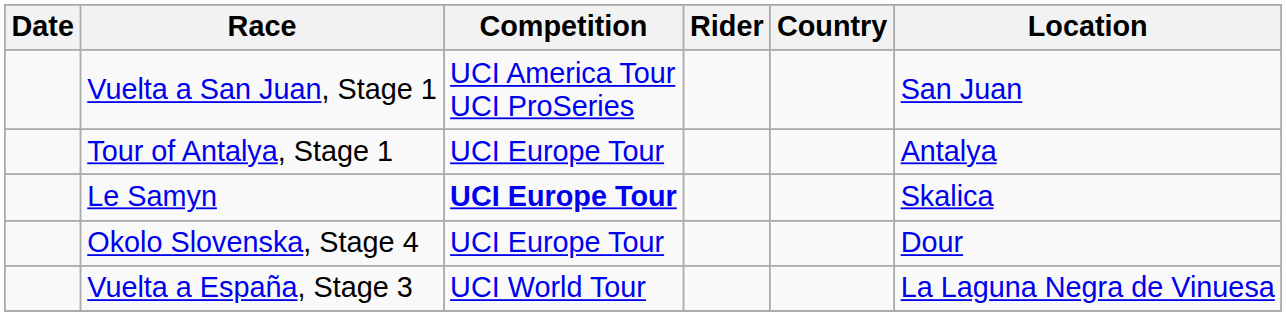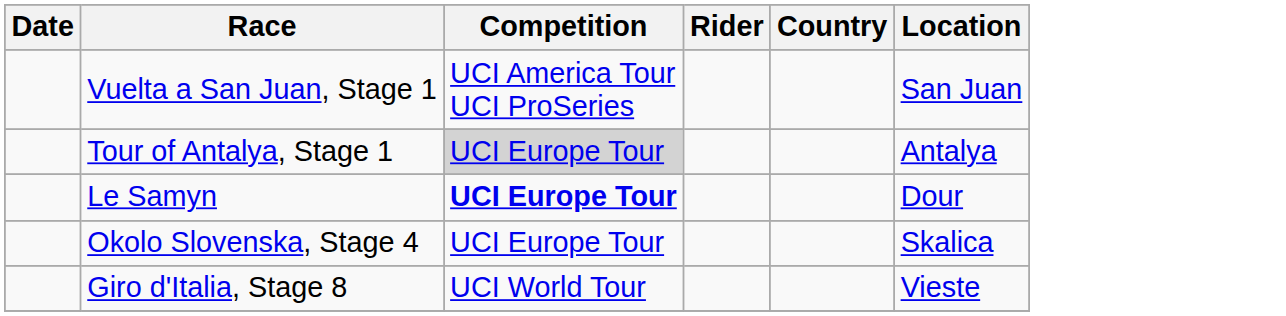Tour of Antalya, Stage 1 | Competition: no background -> lightgrey background
Le Samyn | Location: Skalica -> Dour
Okolo Slovenska, Stage 4 | Location: Dour -> Skalica
+ row: Giro d'Italia, Stage 8 | UCI World Tour | Vieste
- row: Vuelta a España, Stage 3 | UCI World Tour | La Laguna Negra de Vinuesa
